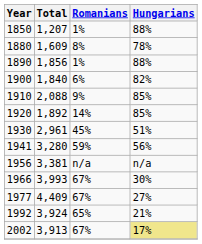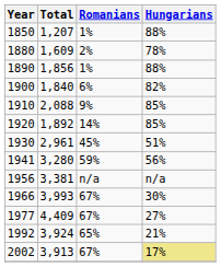1880 | Romanians: 8% -> 2%
